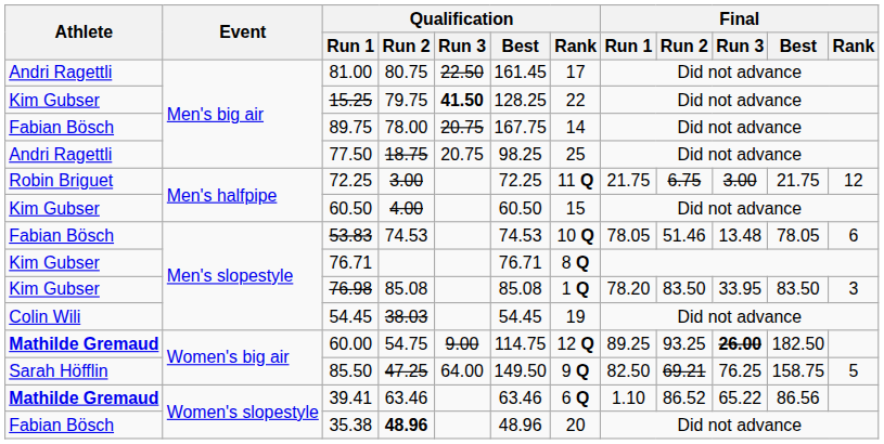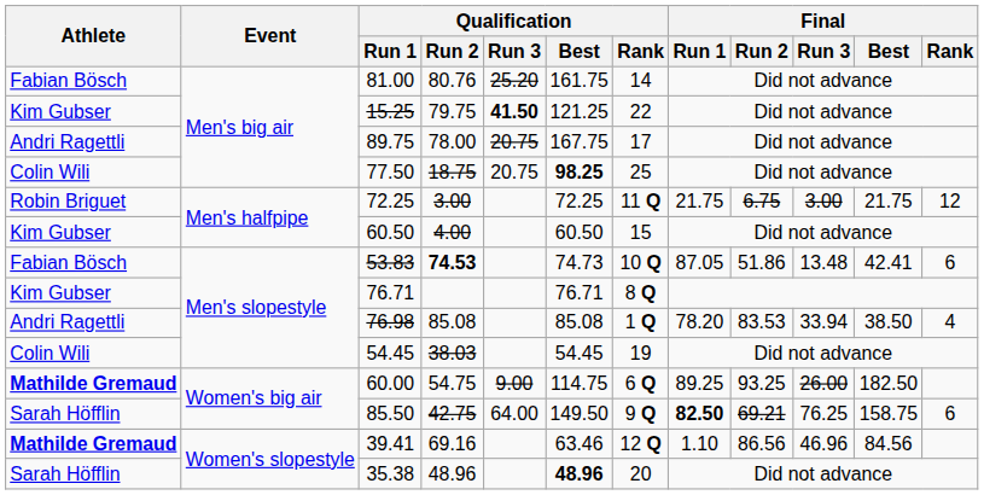81.00 | Athlete: Andri Ragettli -> Fabian Bösch
81.00 | Qualification / Run 2: 80.75 -> 80.76
81.00 | Qualification / Run 3: 22.50 -> 25.20
81.00 | Qualification / Best: 161.45 -> 161.75
81.00 | Qualification / Rank: 17 -> 14
15.25 | Qualification / Best: 128.25 -> 121.25
89.75 | Athlete: Fabian Bösch -> Andri Ragettli
89.75 | Qualification / Rank: 14 -> 17
77.50 | Athlete: Andri Ragettli -> Colin Wili
77.50 | Qualification / Best: normal -> bold
53.83 | Qualification / Run 2: normal -> bold
53.83 | Qualification / Best: 74.53 -> 74.73
53.83 | Final / Run 1: 78.05 -> 87.05
53.83 | Final / Run 2: 51.46 -> 51.86
53.83 | Final / Best: 78.05 -> 42.41
76.98 | Athlete: Kim Gubser -> Andri Ragettli
76.98 | Final / Run 2: 83.50 -> 83.53
76.98 | Final / Run 3: 33.95 -> 33.94
76.98 | Final / Best: 83.50 -> 38.50
76.98 | Final / Rank: 3 -> 4
60.00 | Qualification / Rank: 12 Q -> 6 Q
60.00 | Final / Run 3: bold -> normal
85.50 | Qualification / Run 2: 47.25 -> 42.75
85.50 | Final / Run 1: normal -> bold
85.50 | Final / Rank: 5 -> 6
39.41 | Qualification / Run 2: 63.46 -> 69.16
39.41 | Qualification / Rank: 6 Q -> 12 Q
39.41 | Final / Run 2: 86.52 -> 86.56
39.41 | Final / Run 3: 65.22 -> 46.96
39.41 | Final / Best: 86.56 -> 84.56
35.38 | Athlete: Fabian Bösch -> Sarah Höfflin
35.38 | Qualification / Run 2: bold -> normal
35.38 | Qualification / Best: normal -> bold
